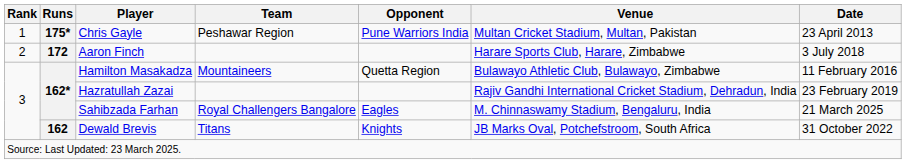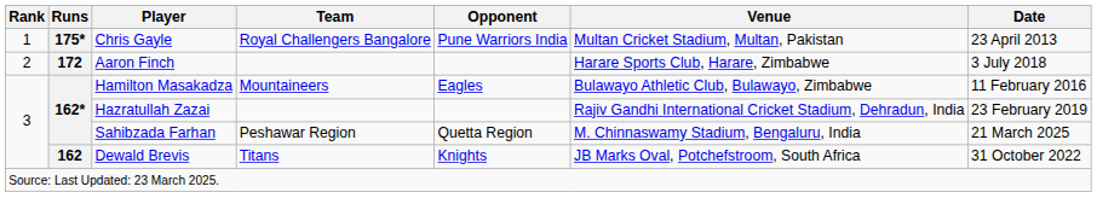Chris Gayle | Team: Peshawar Region -> Royal Challengers Bangalore
Hamilton Masakadza | Opponent: Quetta Region -> Eagles
Sahibzada Farhan | Team: Royal Challengers Bangalore -> Peshawar Region
Sahibzada Farhan | Opponent: Eagles -> Quetta Region
